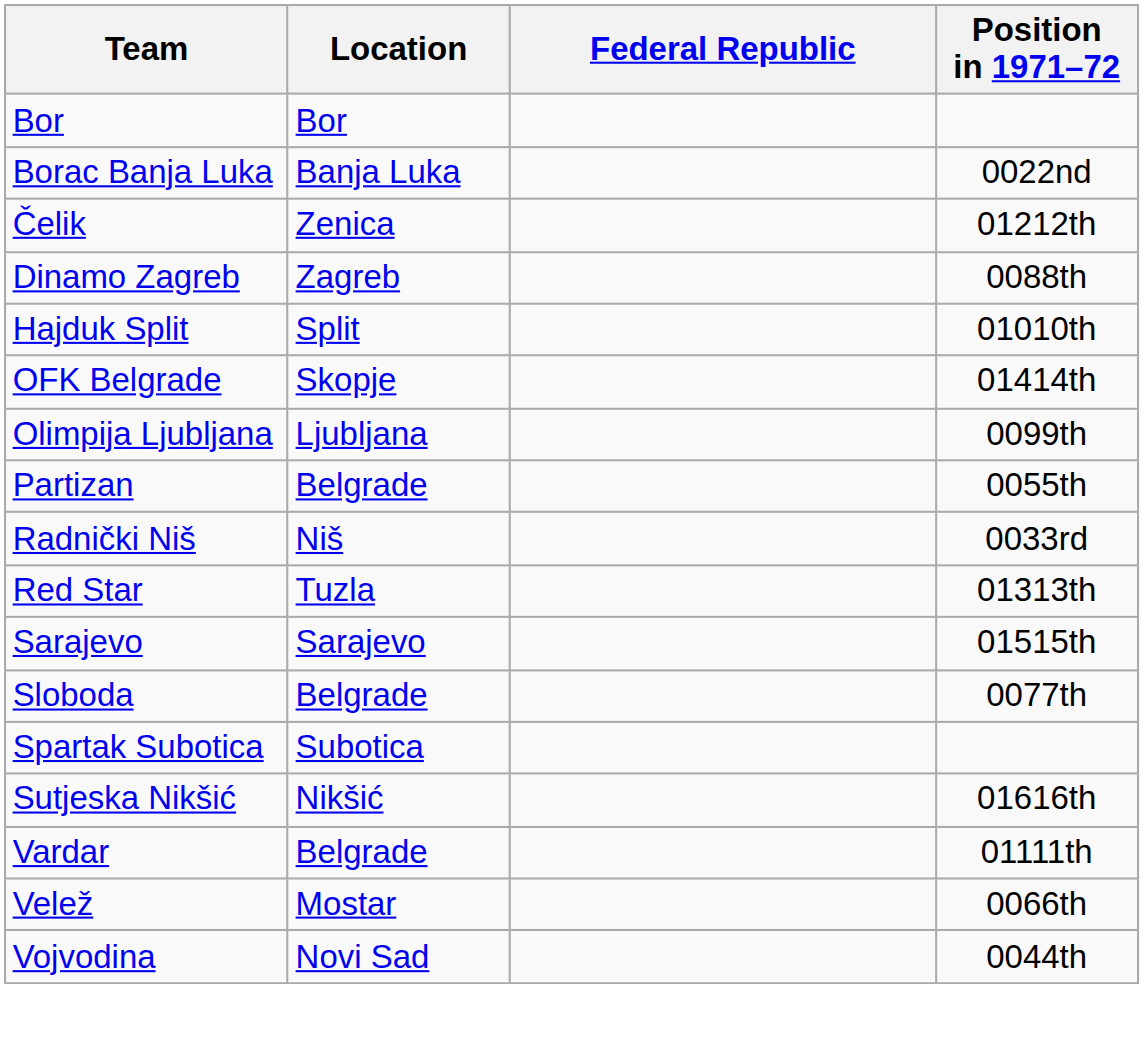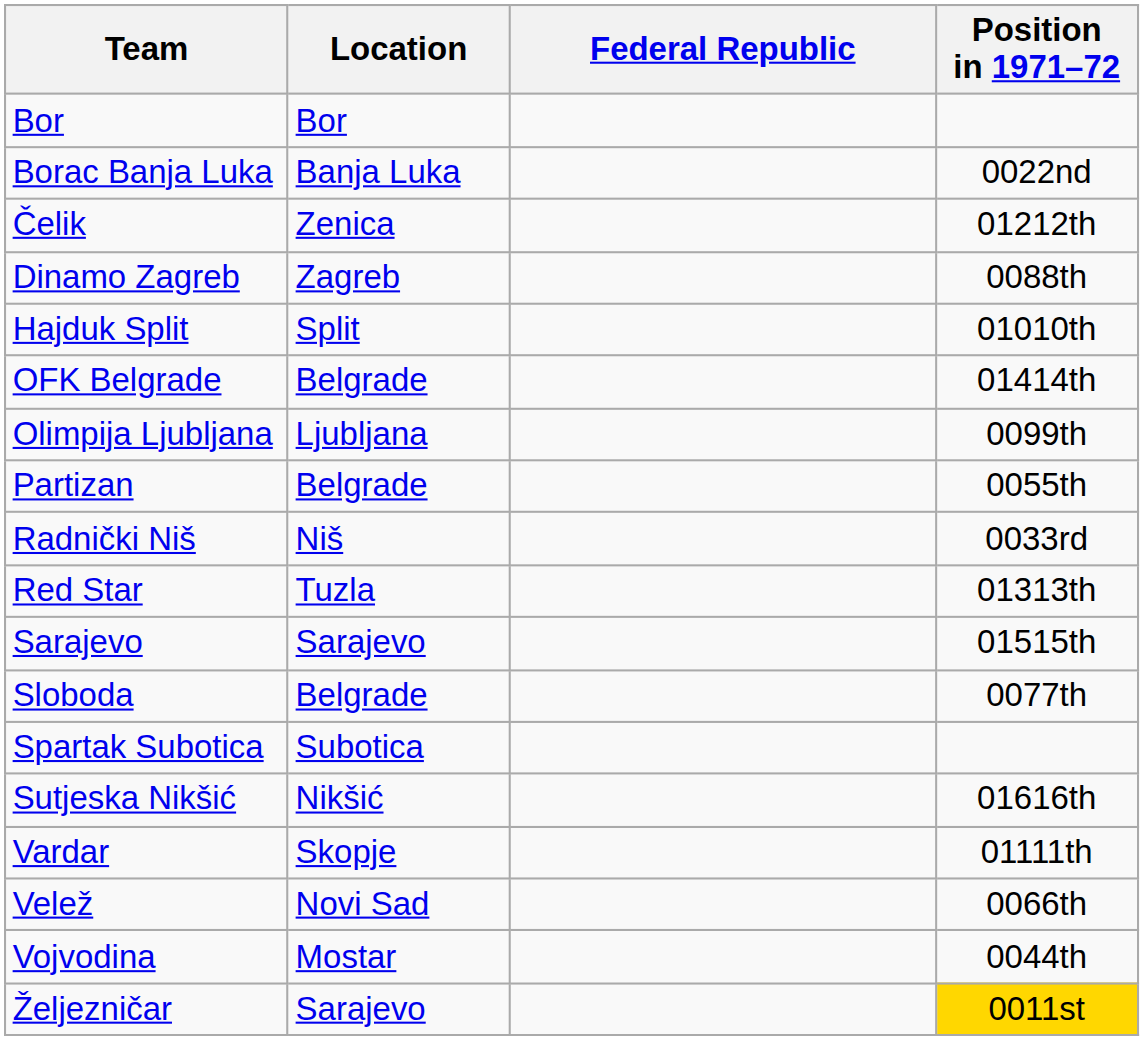OFK Belgrade | Location: Skopje -> Belgrade
Vardar | Location: Belgrade -> Skopje
Velež | Location: Mostar -> Novi Sad
Vojvodina | Location: Novi Sad -> Mostar
+ row: Željezničar | Sarajevo | 0011st
